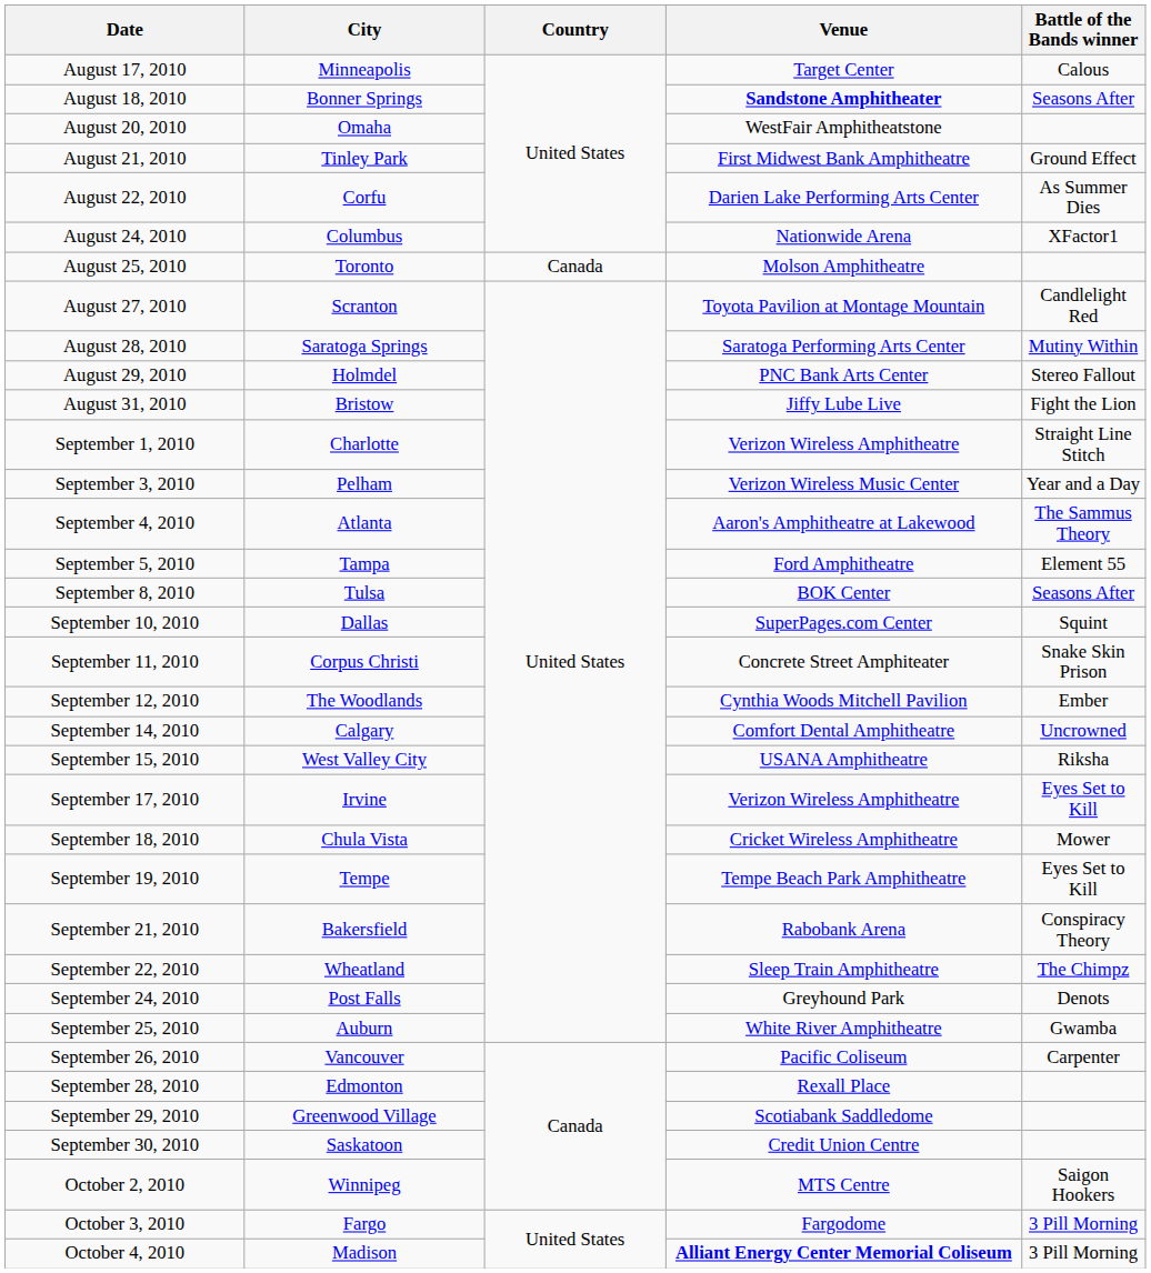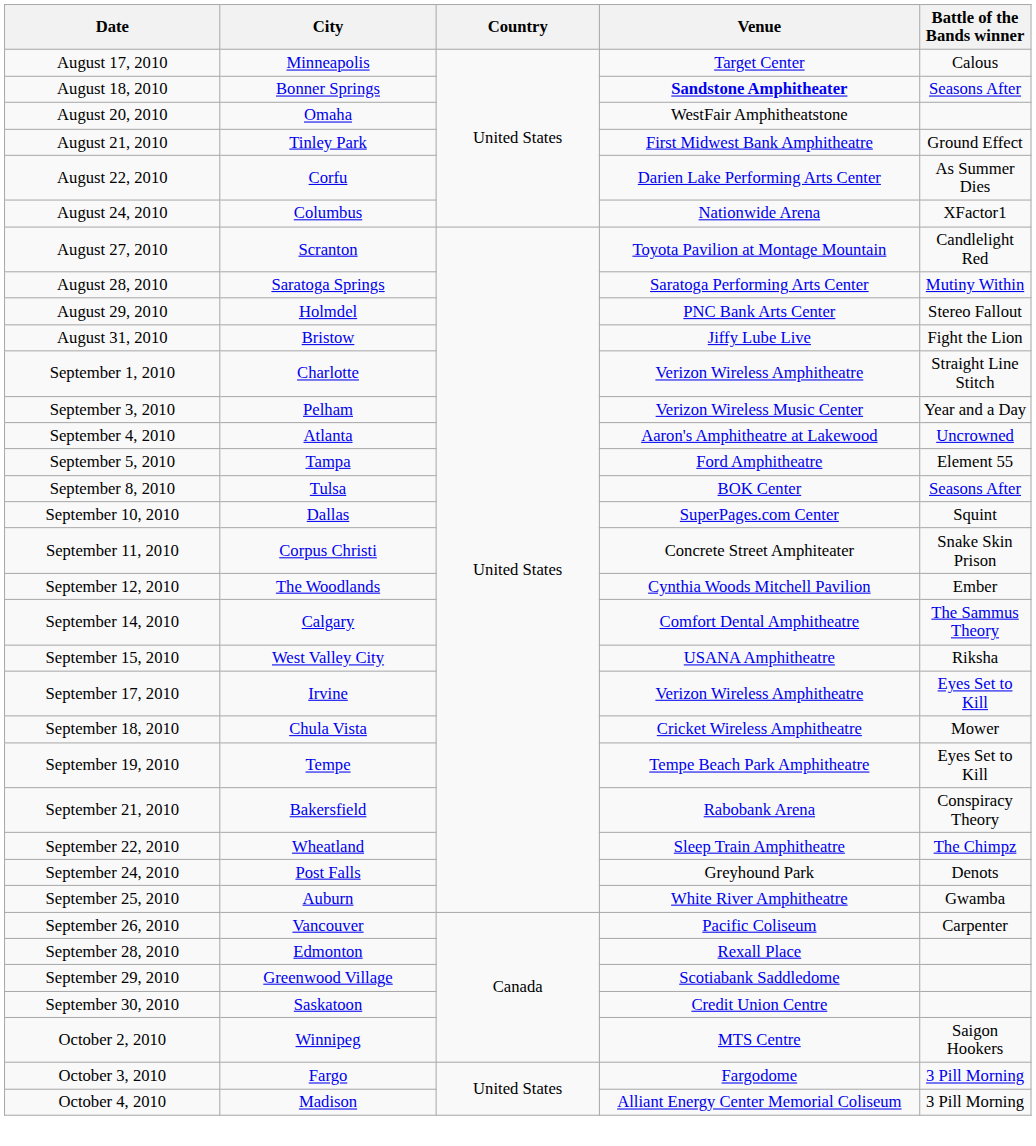- row: August 25, 2010 | Toronto | Canada | Molson Amphitheatre
September 4, 2010 | Battle of the Bands winner: The Sammus Theory -> Uncrowned
September 14, 2010 | Battle of the Bands winner: Uncrowned -> The Sammus Theory
October 4, 2010 | Venue: bold -> normal
